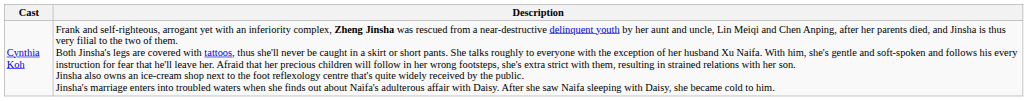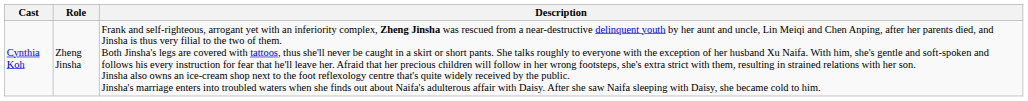+ column: Role | Zheng Jinsha
